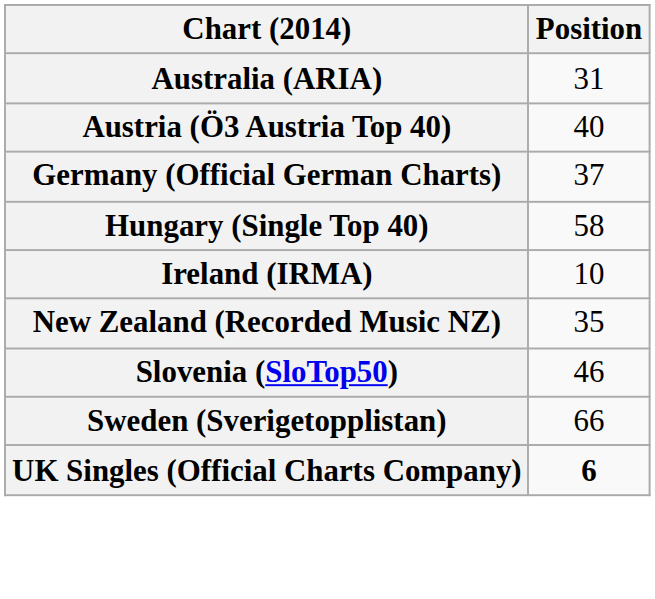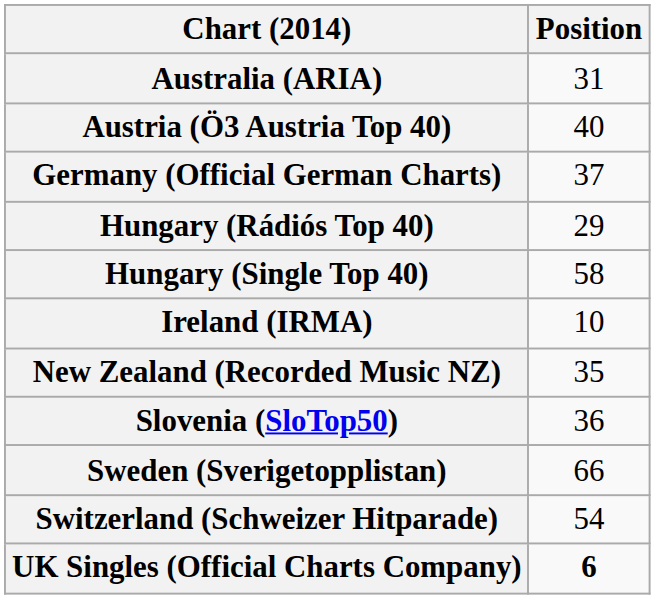+ row: Hungary (Rádiós Top 40) | 29
Slovenia (SloTop50) | Position: 46 -> 36
+ row: Switzerland (Schweizer Hitparade) | 54
